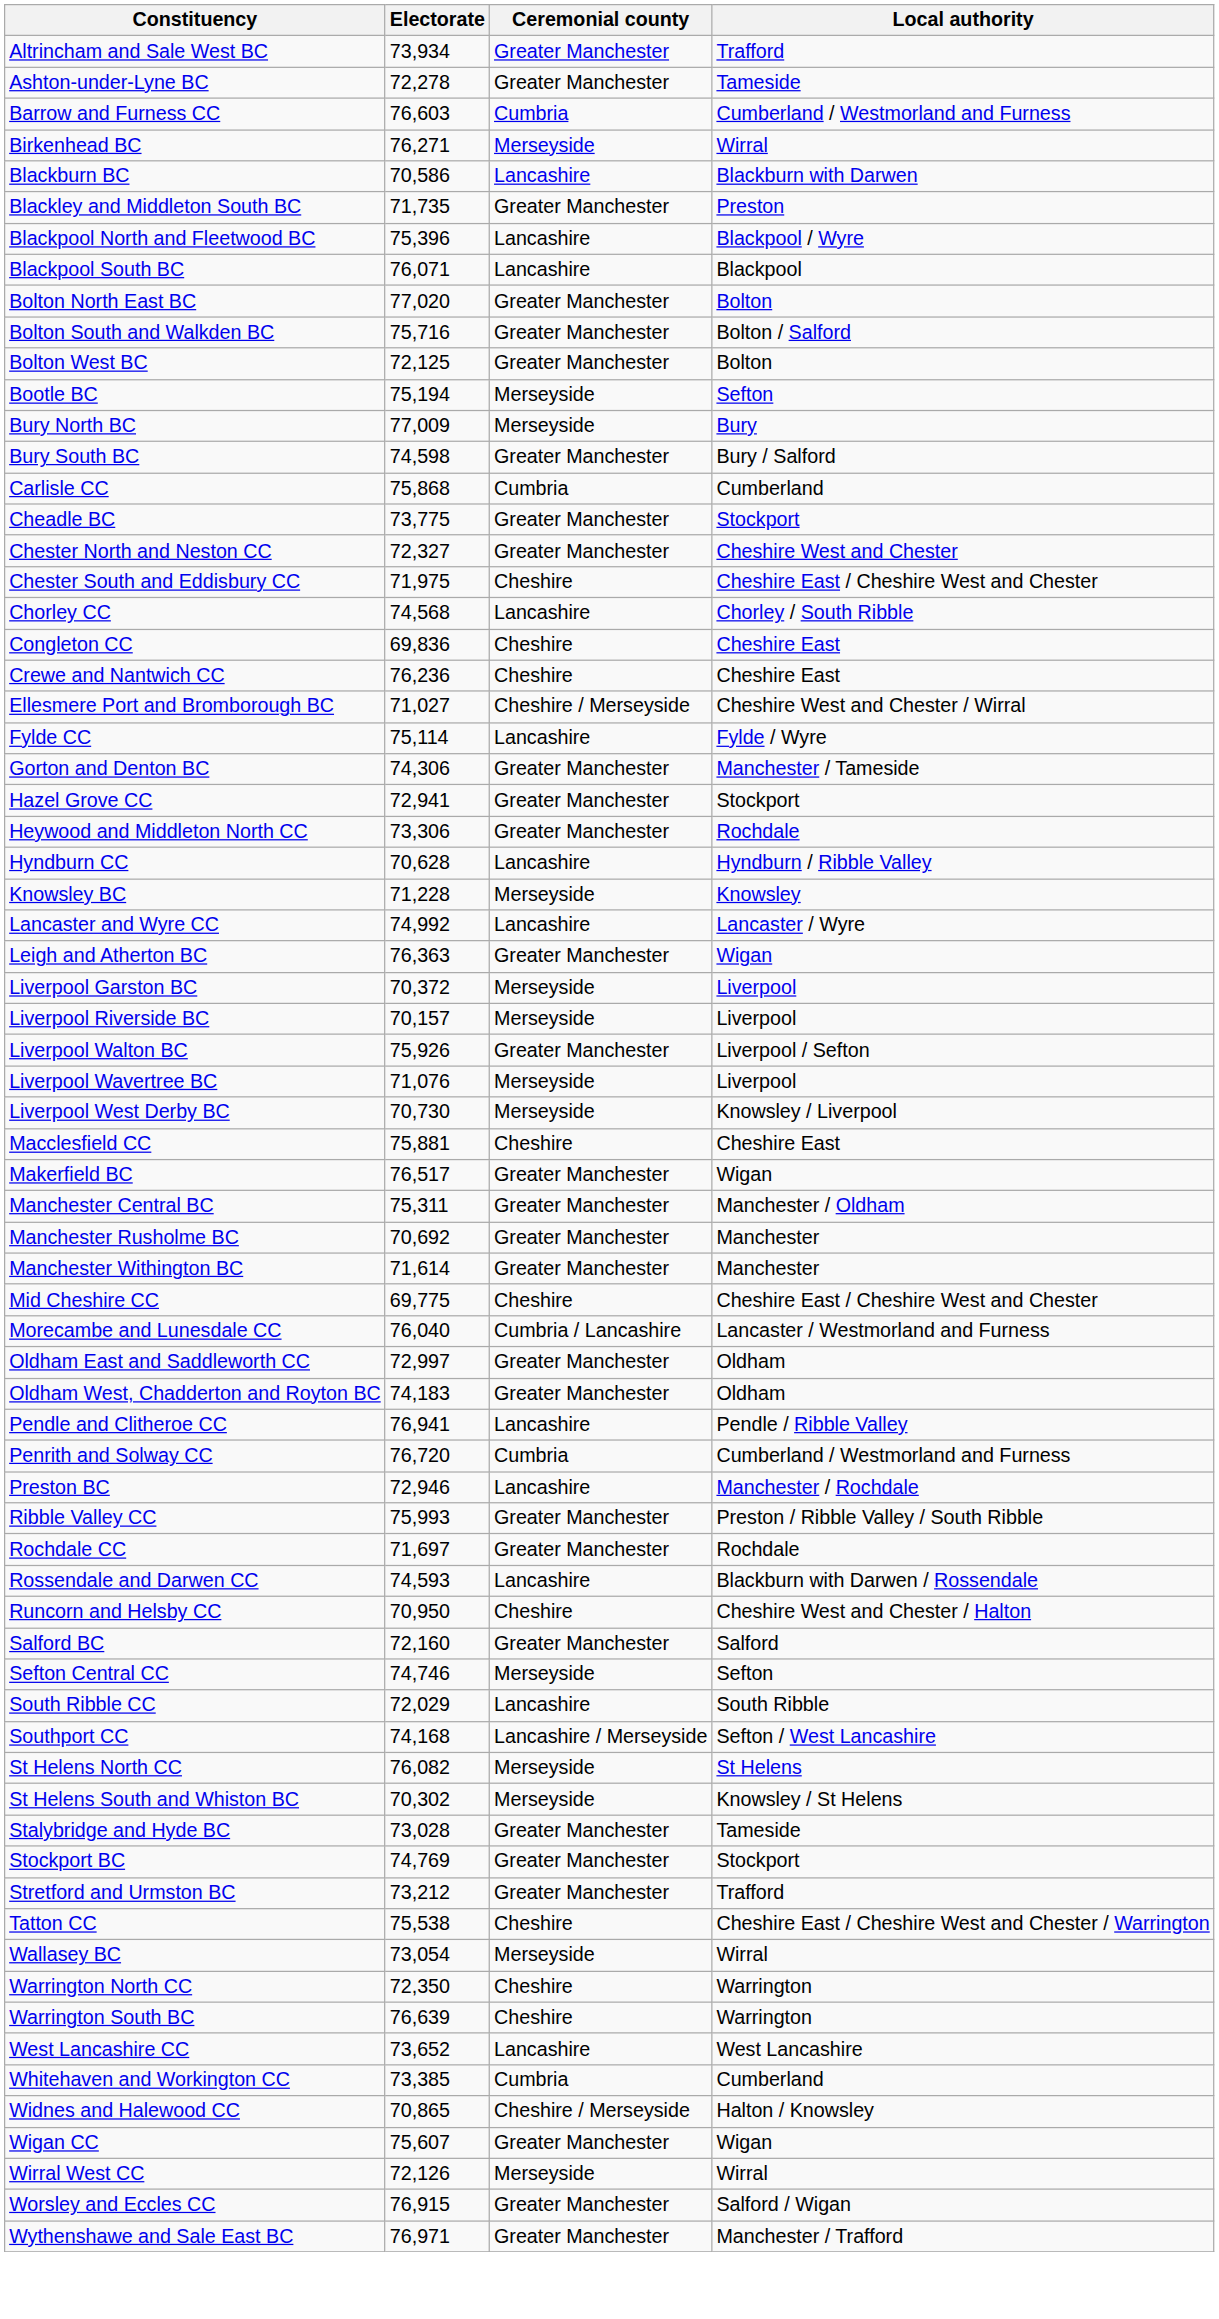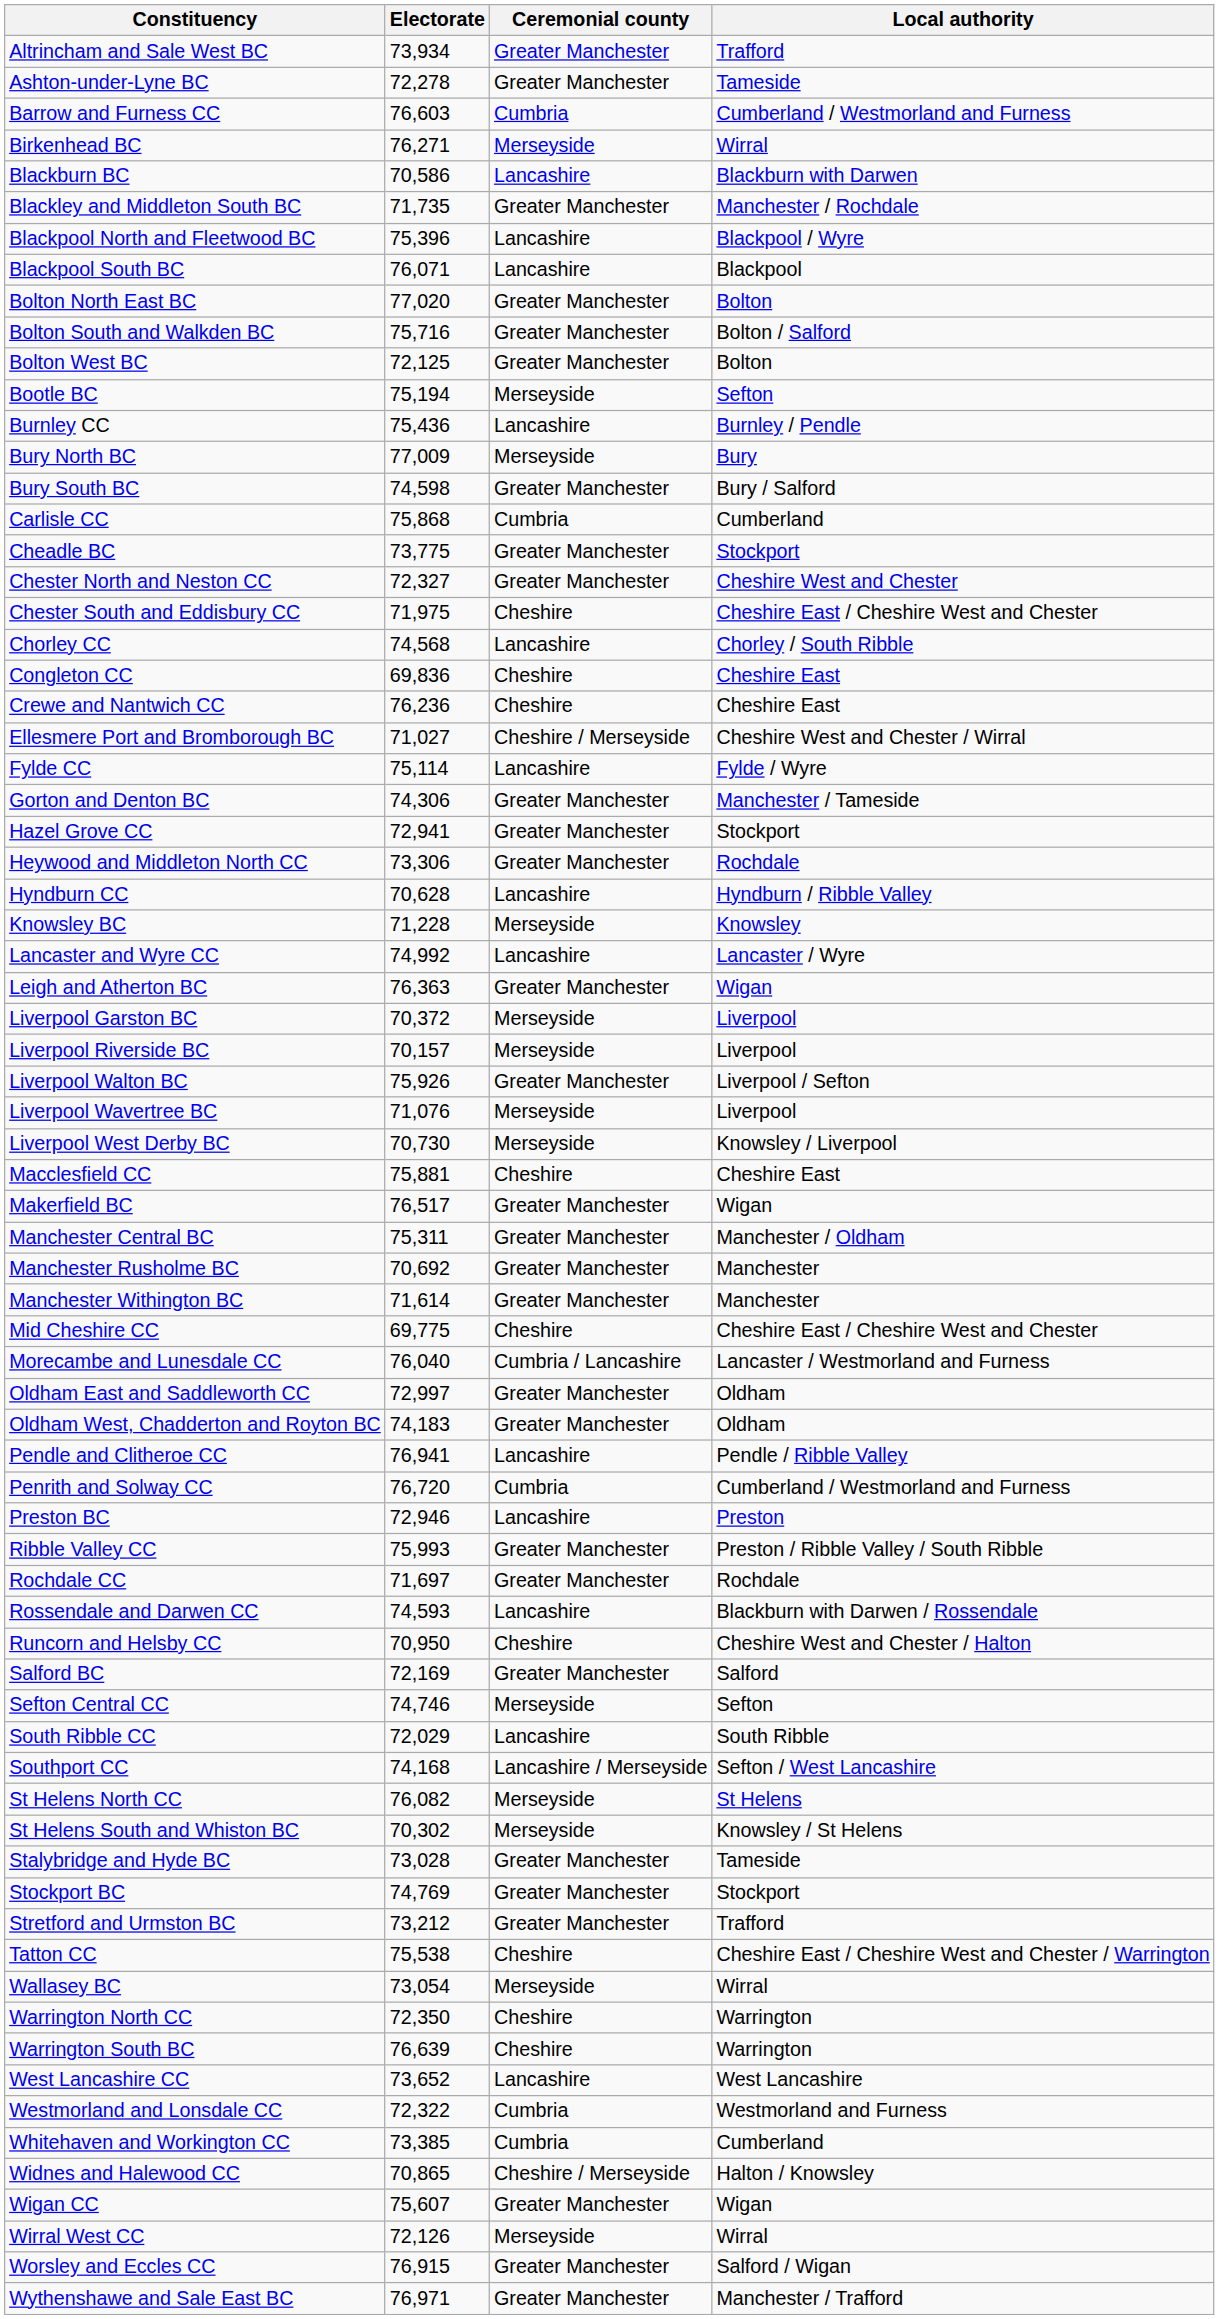Blackley and Middleton South BC | Local authority: Preston -> Manchester / Rochdale
+ row: Burnley CC | 75,436 | Lancashire | Burnley / Pendle
Preston BC | Local authority: Manchester / Rochdale -> Preston
Salford BC | Electorate: 72,160 -> 72,169
+ row: Westmorland and Lonsdale CC | 72,322 | Cumbria | Westmorland and Furness
